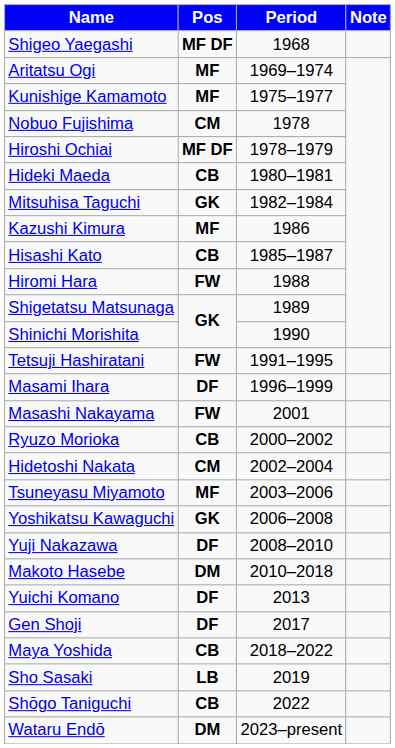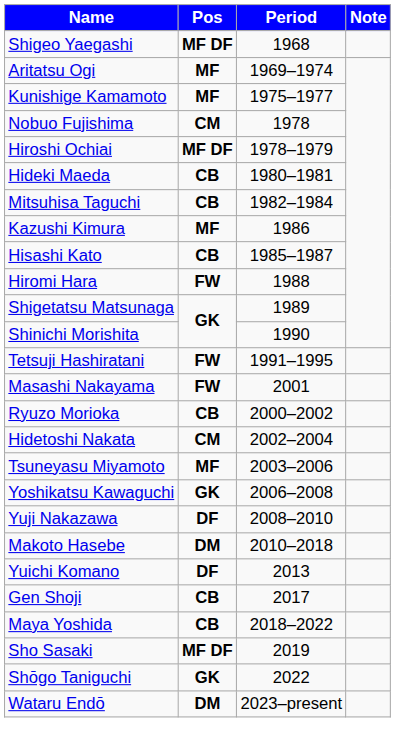Mitsuhisa Taguchi | Pos: GK -> CB
- row: Masami Ihara | DF | 1996–1999
Gen Shoji | Pos: DF -> CB
Sho Sasaki | Pos: LB -> MF DF
Shōgo Taniguchi | Pos: CB -> GK
